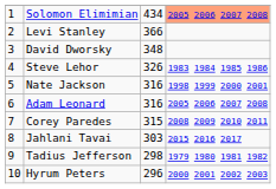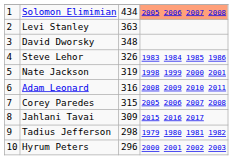Levi Stanley | column 3: 366 -> 363
Nate Jackson | column 3: 316 -> 319
Adam Leonard | column 4: 2005 2006 2007 2008 -> 2008 2009 2010 2011
Corey Paredes | column 4: 2008 2009 2010 2011 -> 2005 2006 2007 2008
Jahlani Tavai | column 3: 303 -> 309
